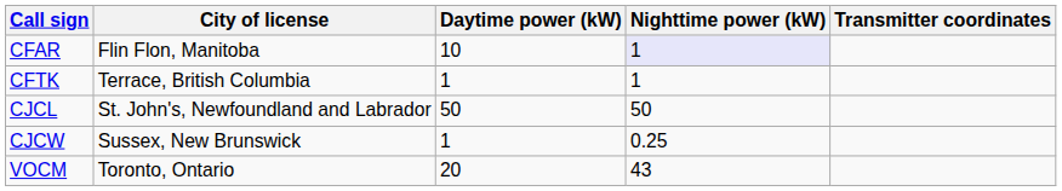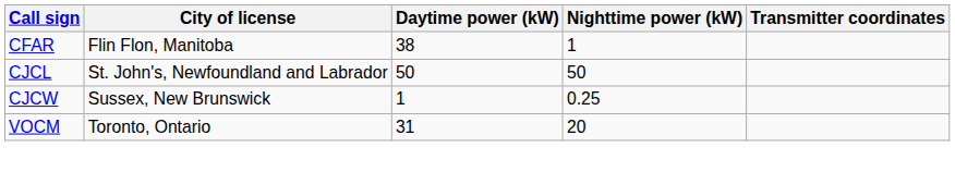CFAR | Daytime power (kW): 10 -> 38
CFAR | Nighttime power (kW): lavender background -> no background
- row: CFTK | Terrace, British Columbia | 1 | 1
VOCM | Daytime power (kW): 20 -> 31
VOCM | Nighttime power (kW): 43 -> 20
